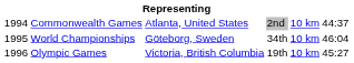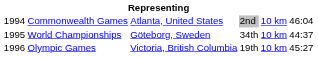Commonwealth Games | column 6: 44:37 -> 46:04
World Championships | column 6: 46:04 -> 44:37
